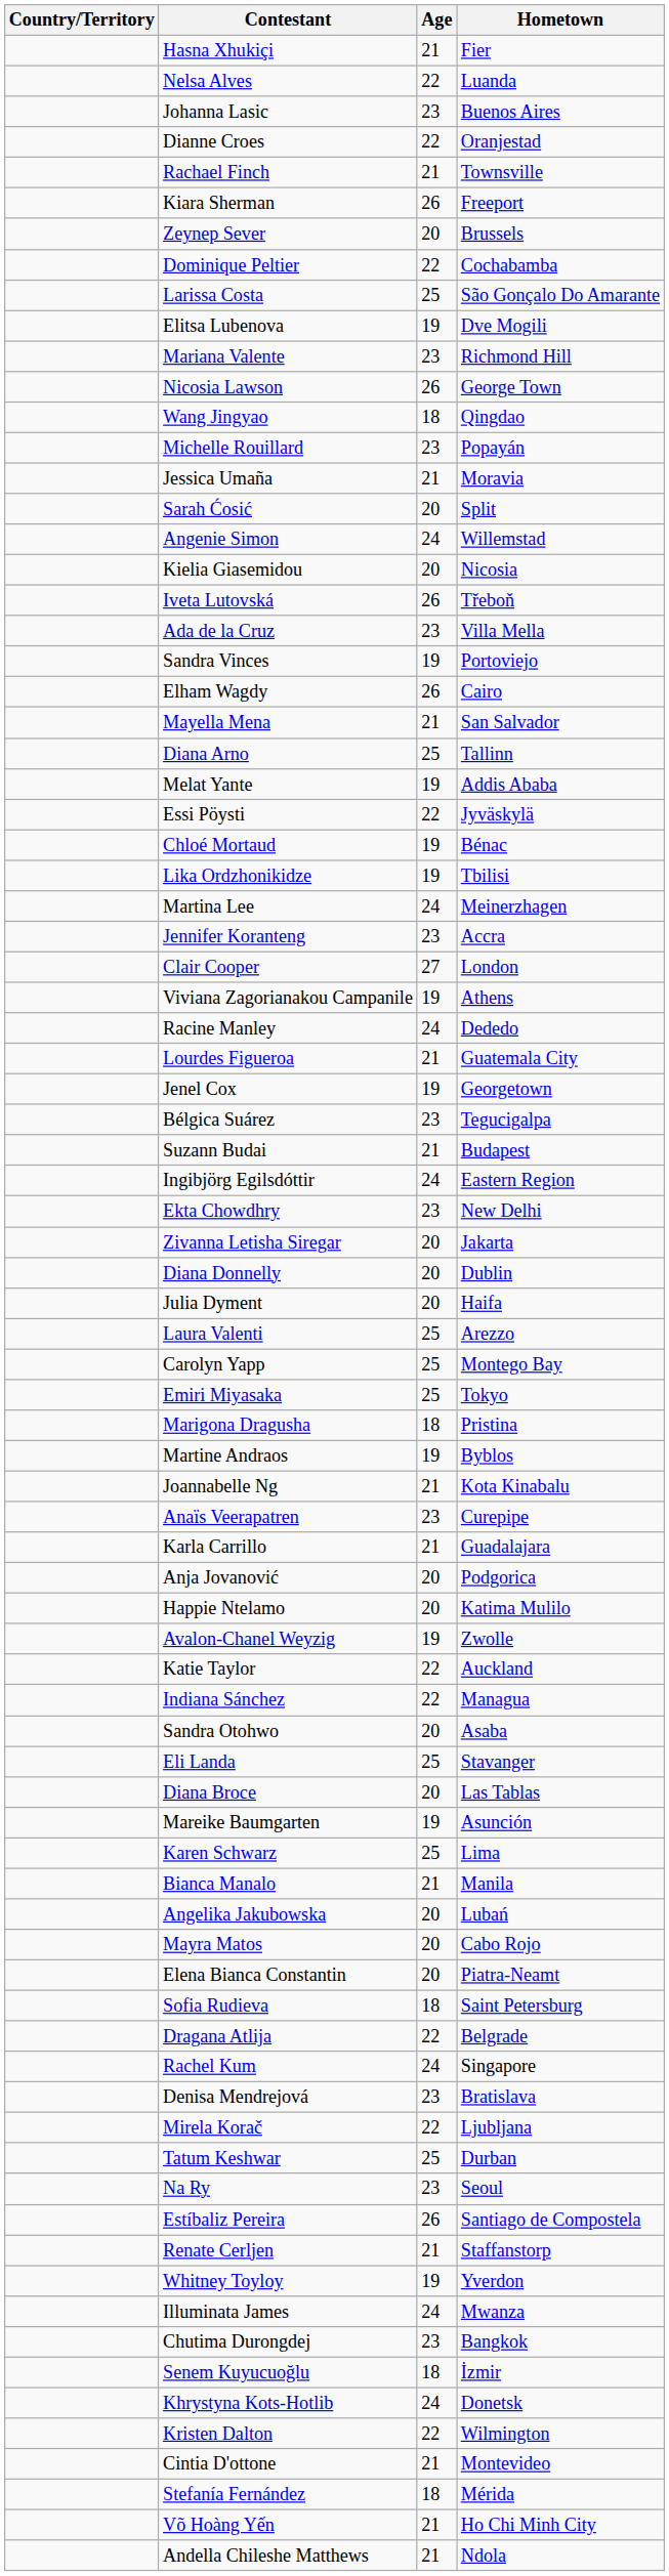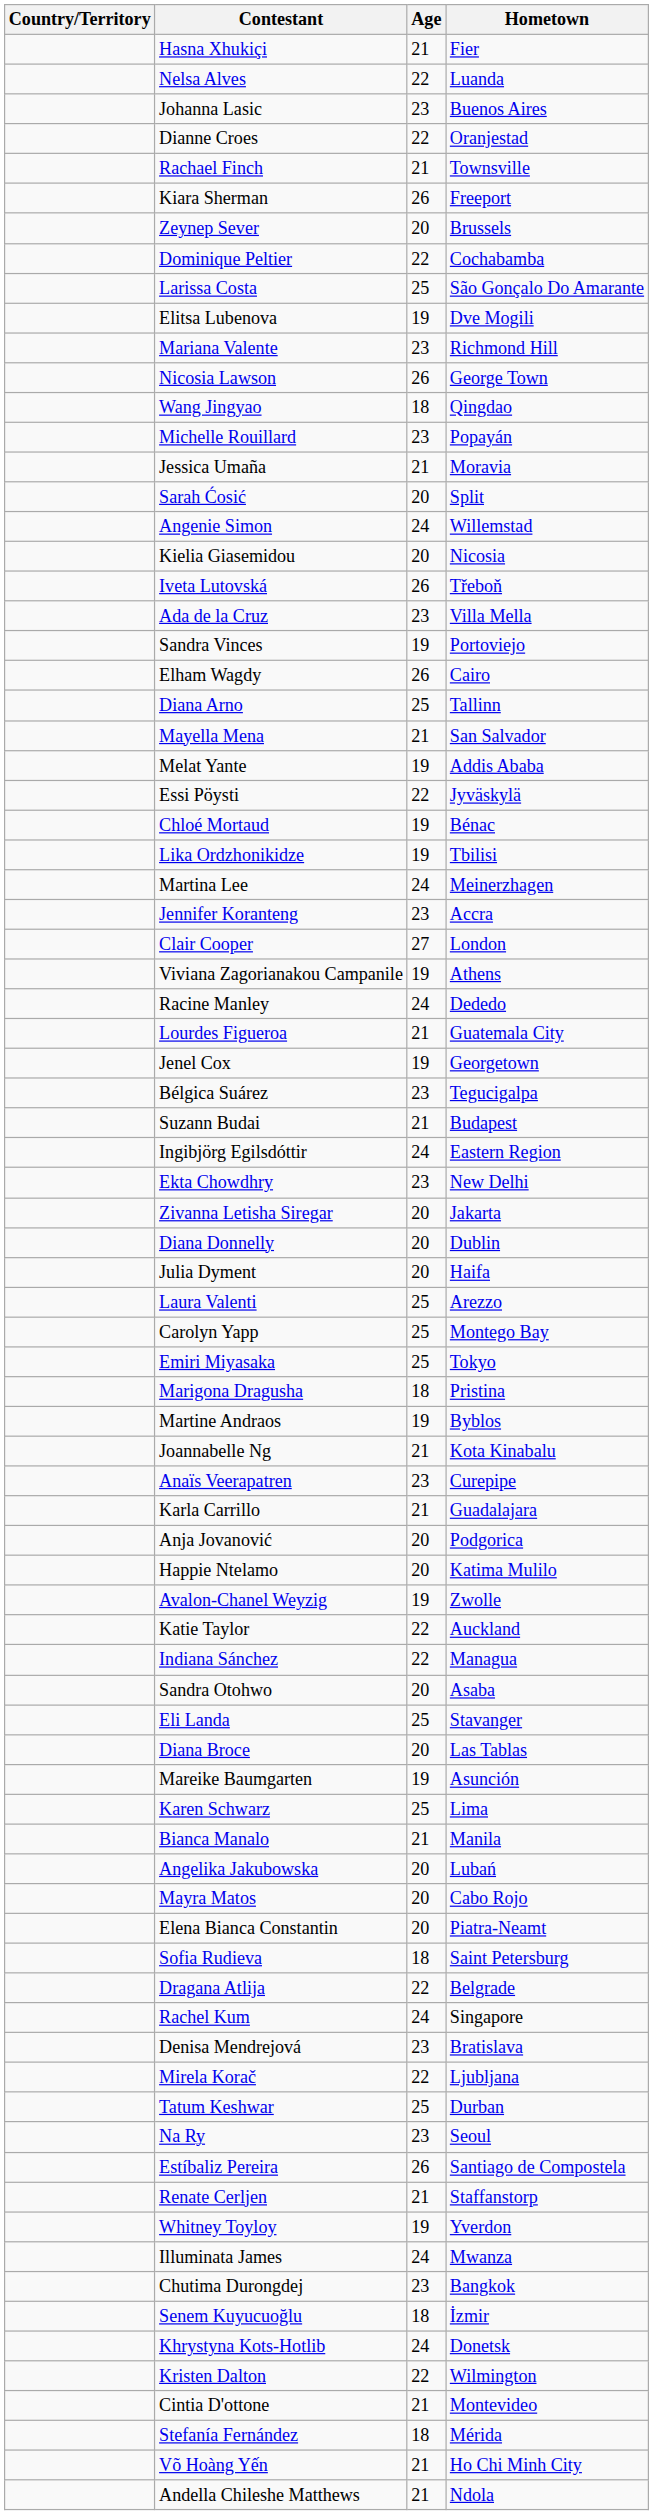rows swapped: Mayella Mena <-> Diana Arno
